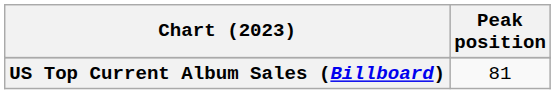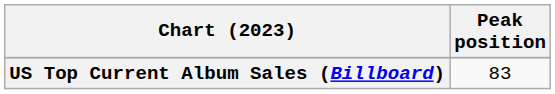US Top Current Album Sales (Billboard) | Peak position: 81 -> 83
